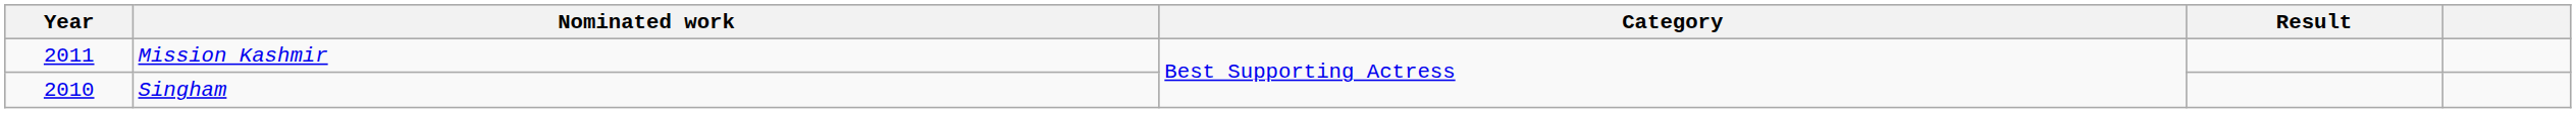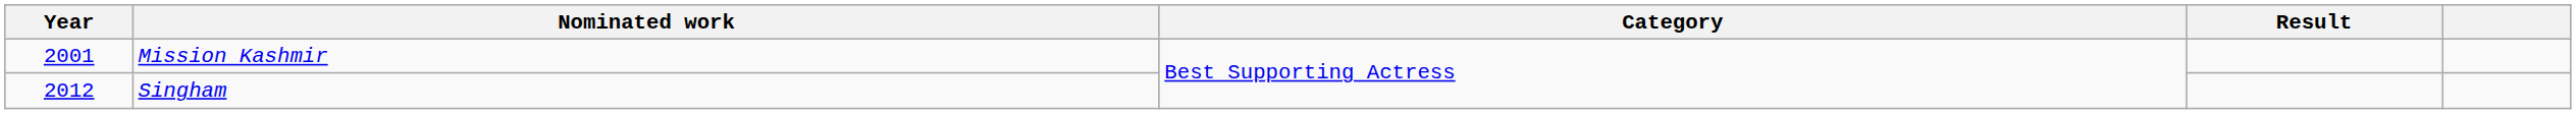Mission Kashmir | Year: 2011 -> 2001
Singham | Year: 2010 -> 2012
